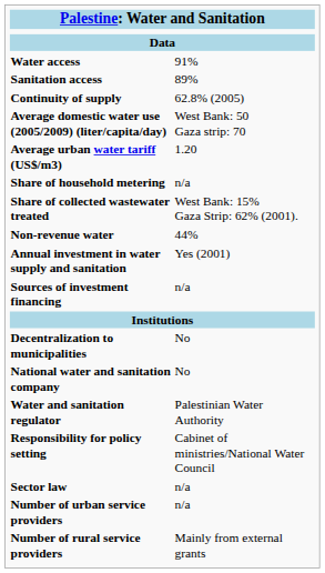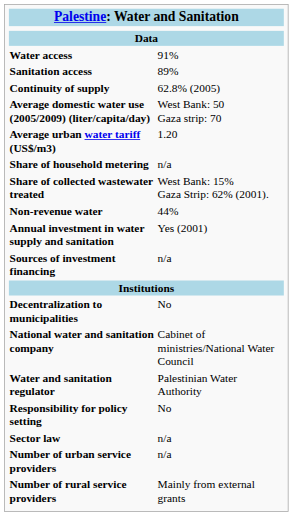National water and sanitation company | column 2: No -> Cabinet of ministries/National Water Council
Responsibility for policy setting | column 2: Cabinet of ministries/National Water Council -> No
